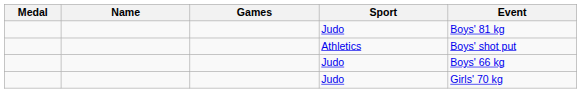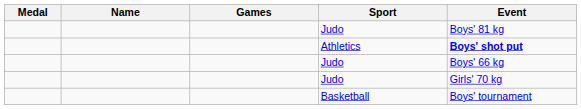Athletics | Event: normal -> bold
+ row: Basketball | Boys' tournament
